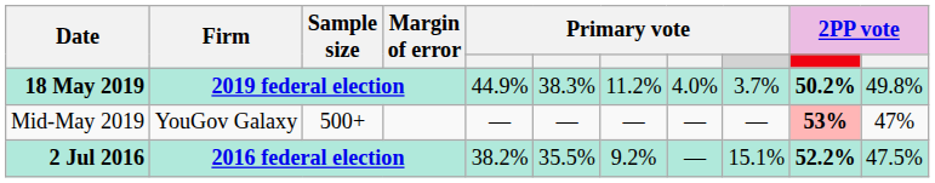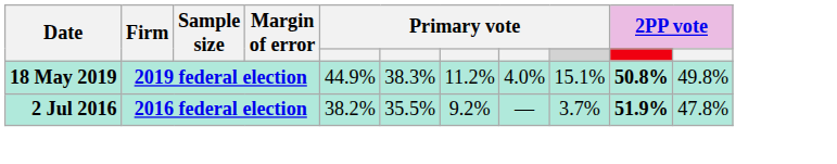18 May 2019 | column 9: 3.7% -> 15.1%
18 May 2019 | column 10: 50.2% -> 50.8%
- row: Mid-May 2019 | YouGov Galaxy | 500+ | — | — | — | — | — | 53% | 47%
2 Jul 2016 | column 9: 15.1% -> 3.7%
2 Jul 2016 | column 10: 52.2% -> 51.9%
2 Jul 2016 | column 11: 47.5% -> 47.8%
